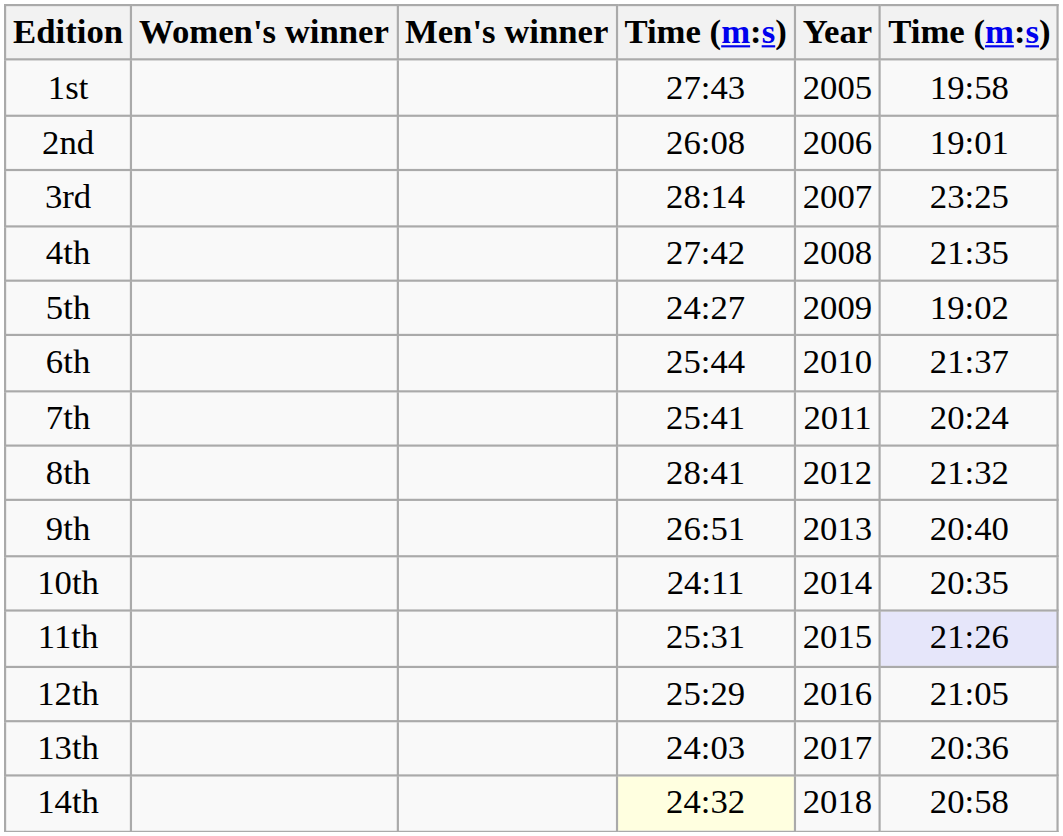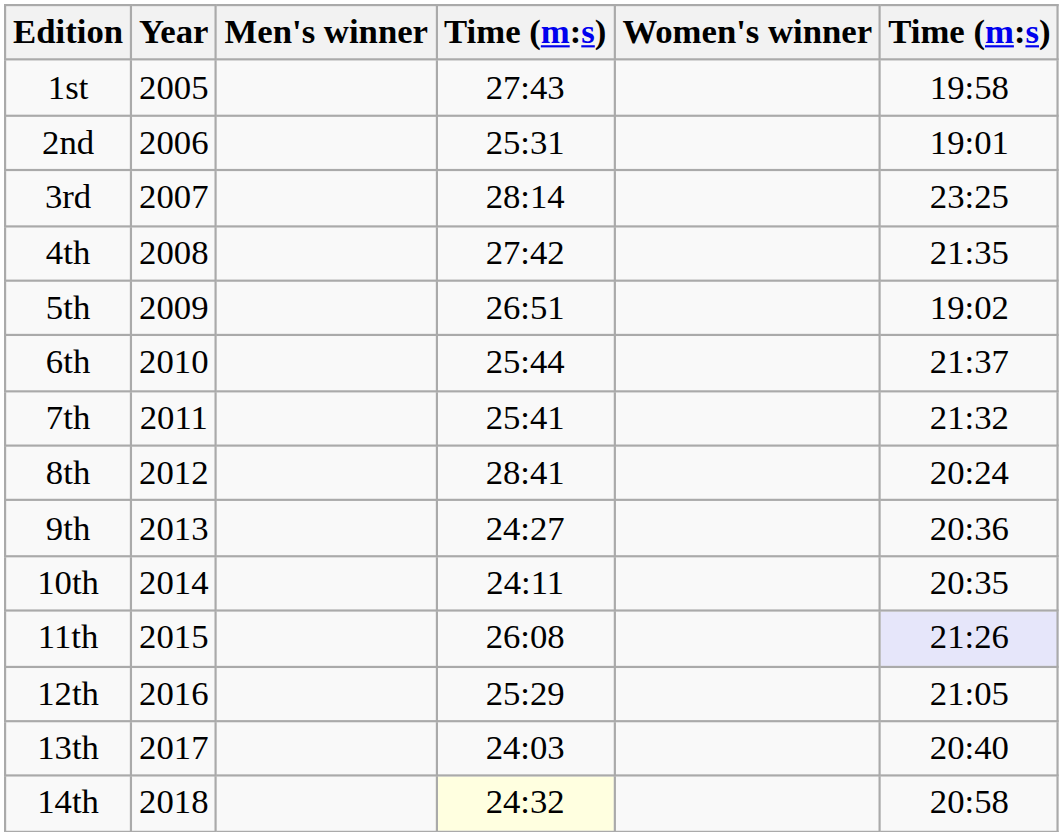columns swapped: Year <-> Women's winner
2nd | column 4: 26:08 -> 25:31
5th | column 4: 24:27 -> 26:51
7th | column 6: 20:24 -> 21:32
8th | column 6: 21:32 -> 20:24
9th | column 4: 26:51 -> 24:27
9th | column 6: 20:40 -> 20:36
11th | column 4: 25:31 -> 26:08
13th | column 6: 20:36 -> 20:40
